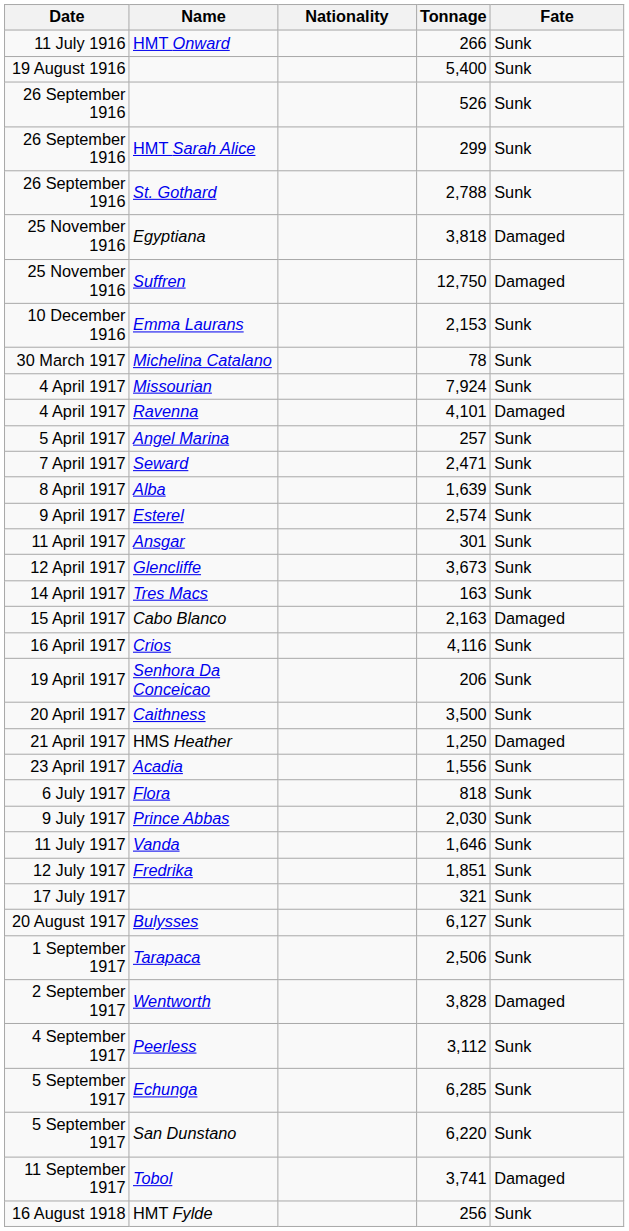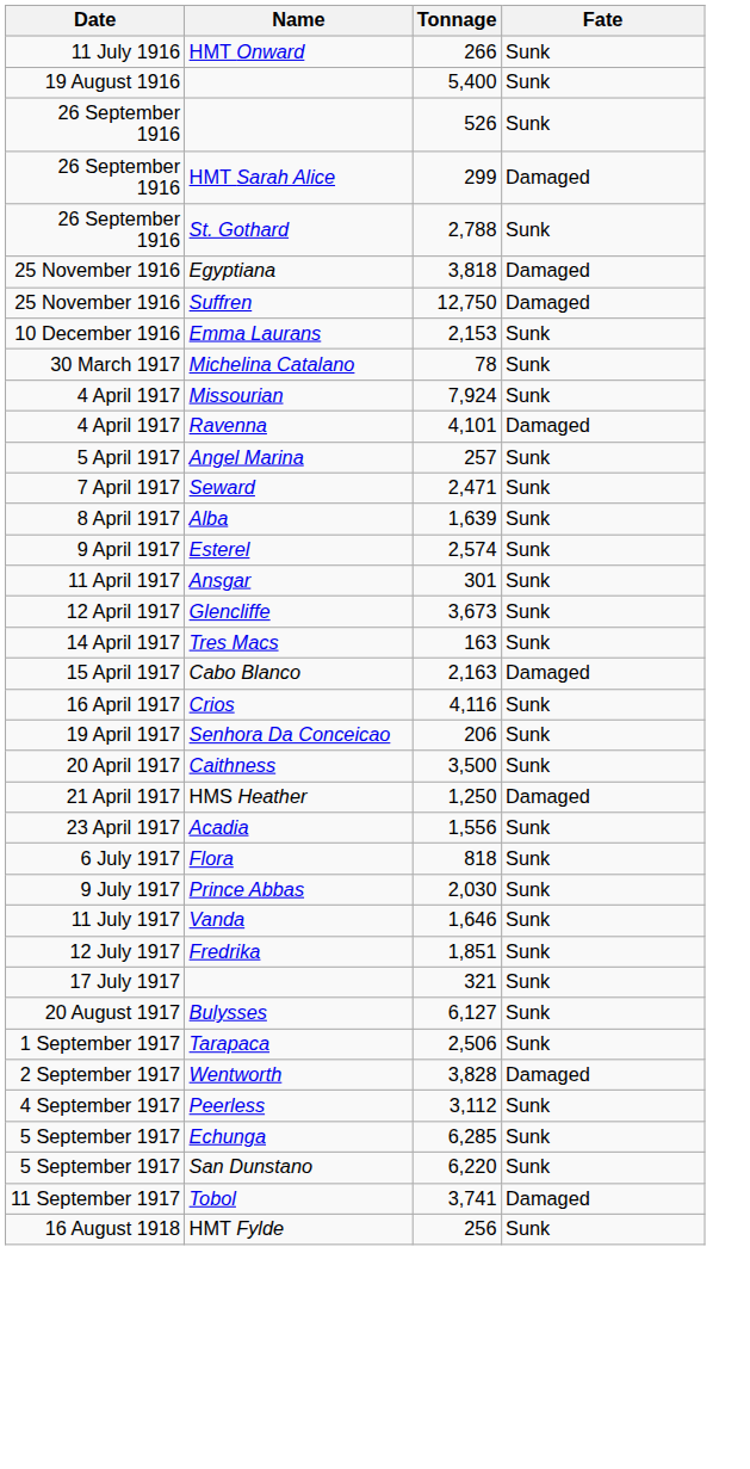- column: Nationality
HMT Sarah Alice | Fate: Sunk -> Damaged
